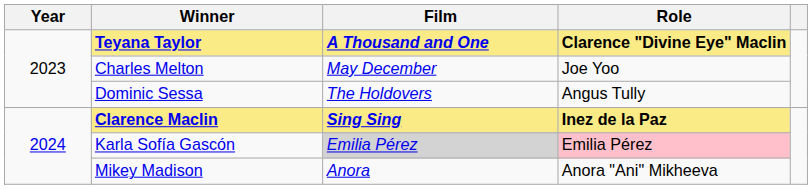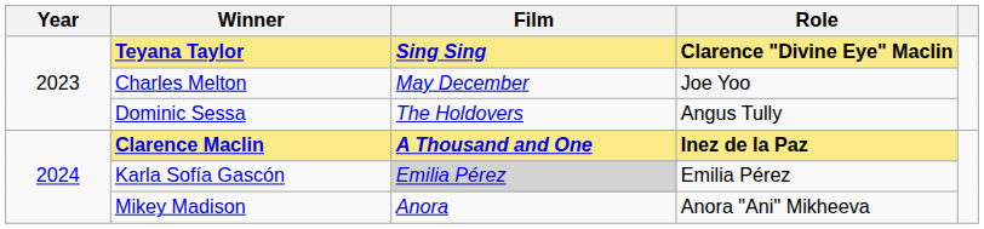Teyana Taylor | Film: A Thousand and One -> Sing Sing
Clarence Maclin | Film: Sing Sing -> A Thousand and One
Karla Sofía Gascón | Role: pink background -> no background
